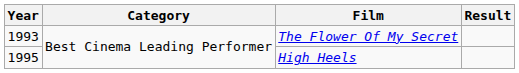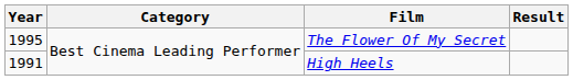The Flower Of My Secret | Year: 1993 -> 1995
High Heels | Year: 1995 -> 1991
